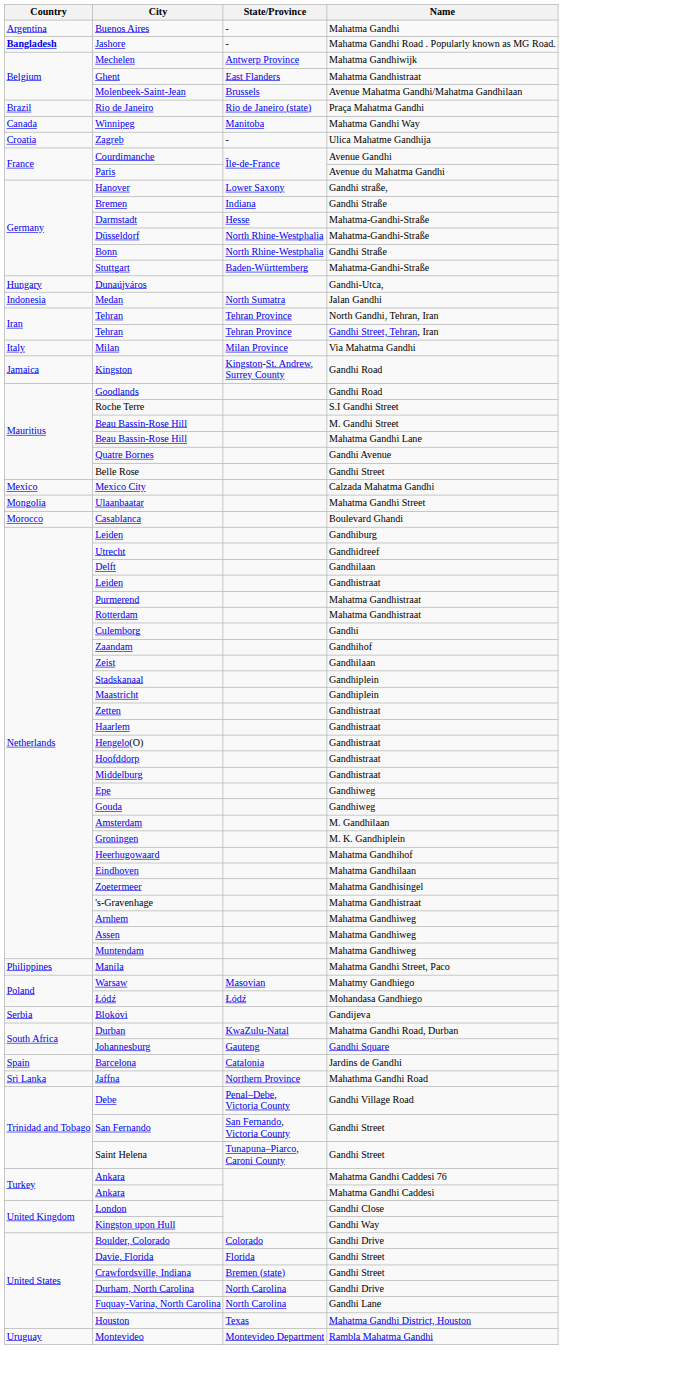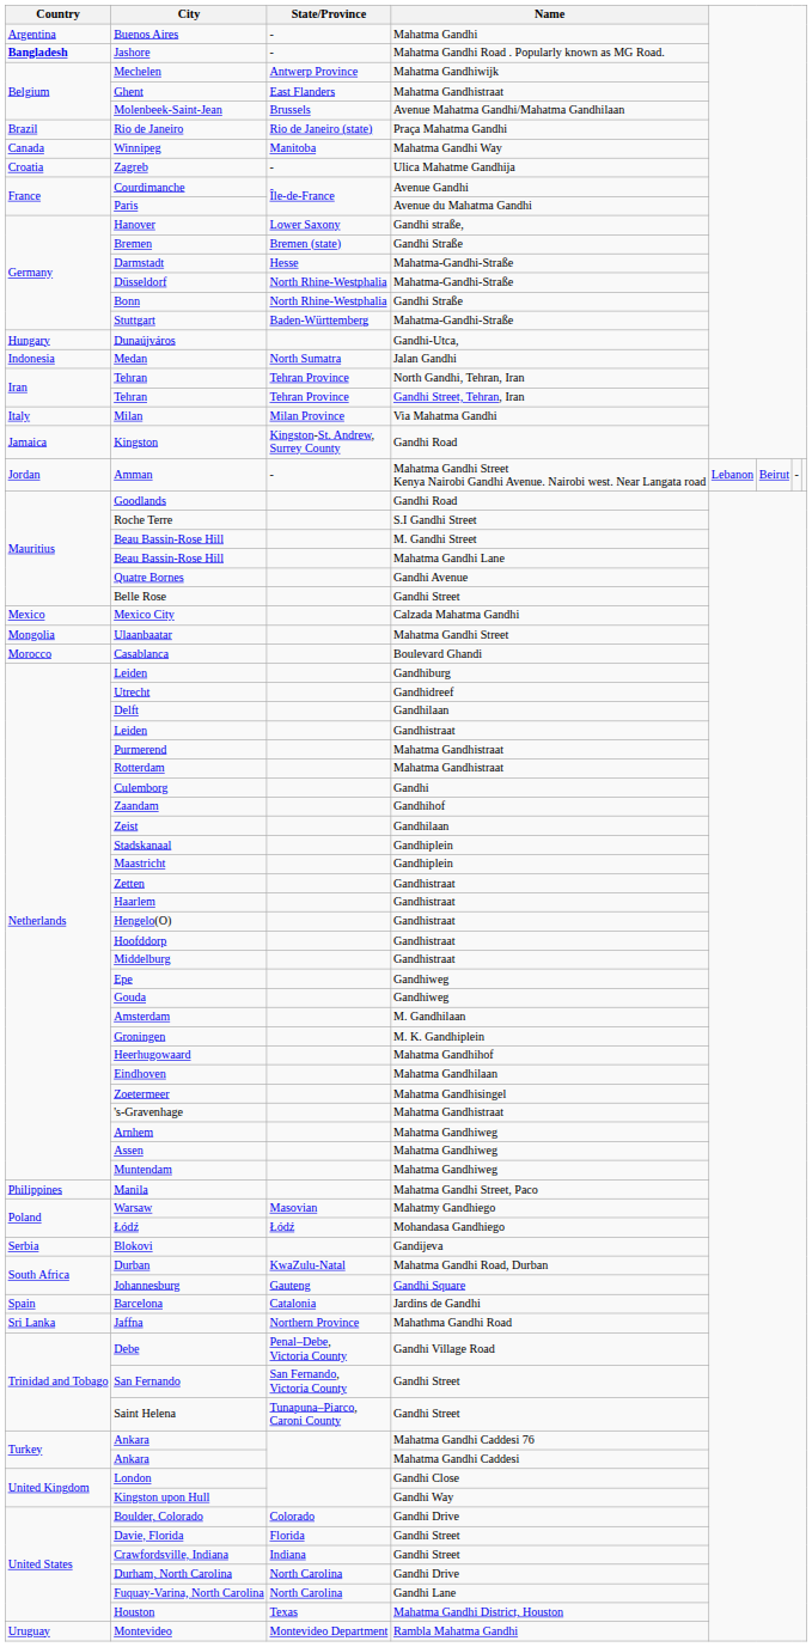Bremen | State/Province: Indiana -> Bremen (state)
+ row: Jordan | Amman | - | Mahatma Gandhi Street Kenya Nairobi Gandhi Avenue. Nairobi west. Near Langata road | Lebanon | Beirut | -
Crawfordsville, Indiana | State/Province: Bremen (state) -> Indiana
